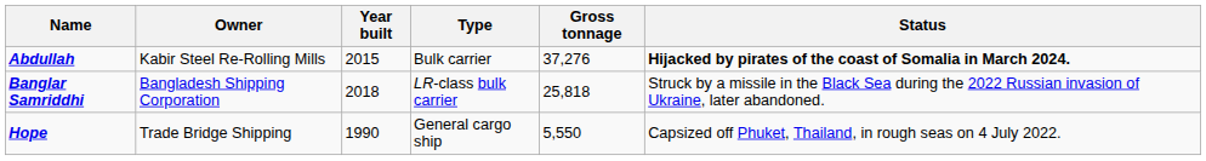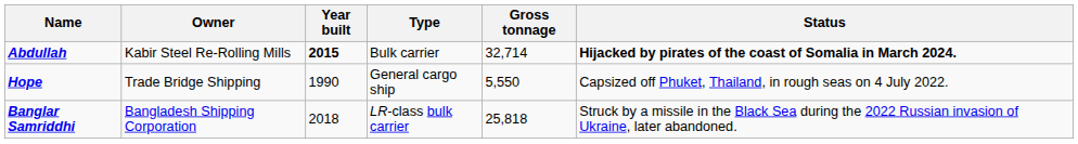Abdullah | Year built: normal -> bold
Abdullah | Gross tonnage: 37,276 -> 32,714
rows swapped: Banglar Samriddhi <-> Hope
